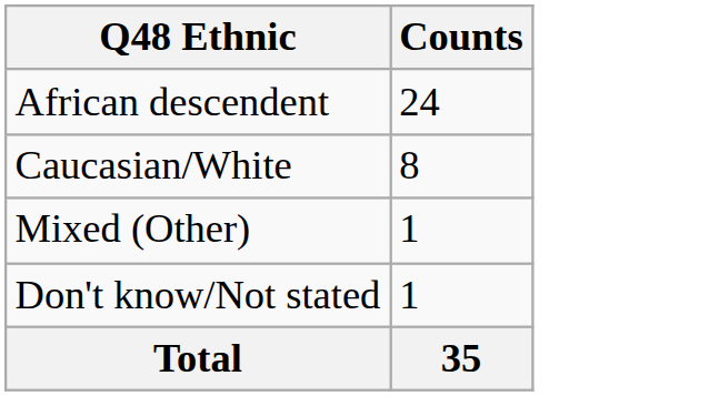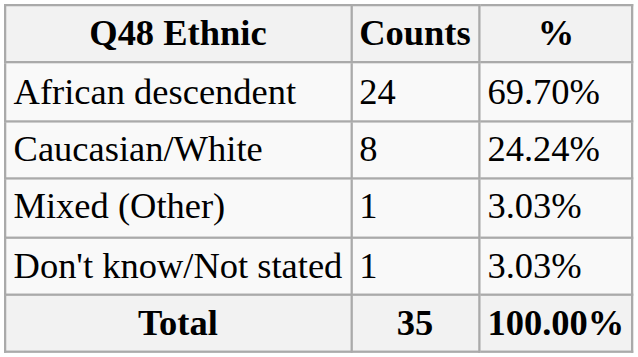+ column: % | 69.70% | 24.24% | 3.03% | 3.03% | 100.00%
